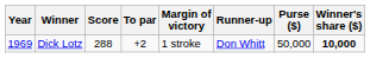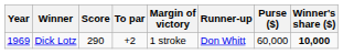Dick Lotz | Score: 288 -> 290
Dick Lotz | Purse ($): 50,000 -> 60,000
